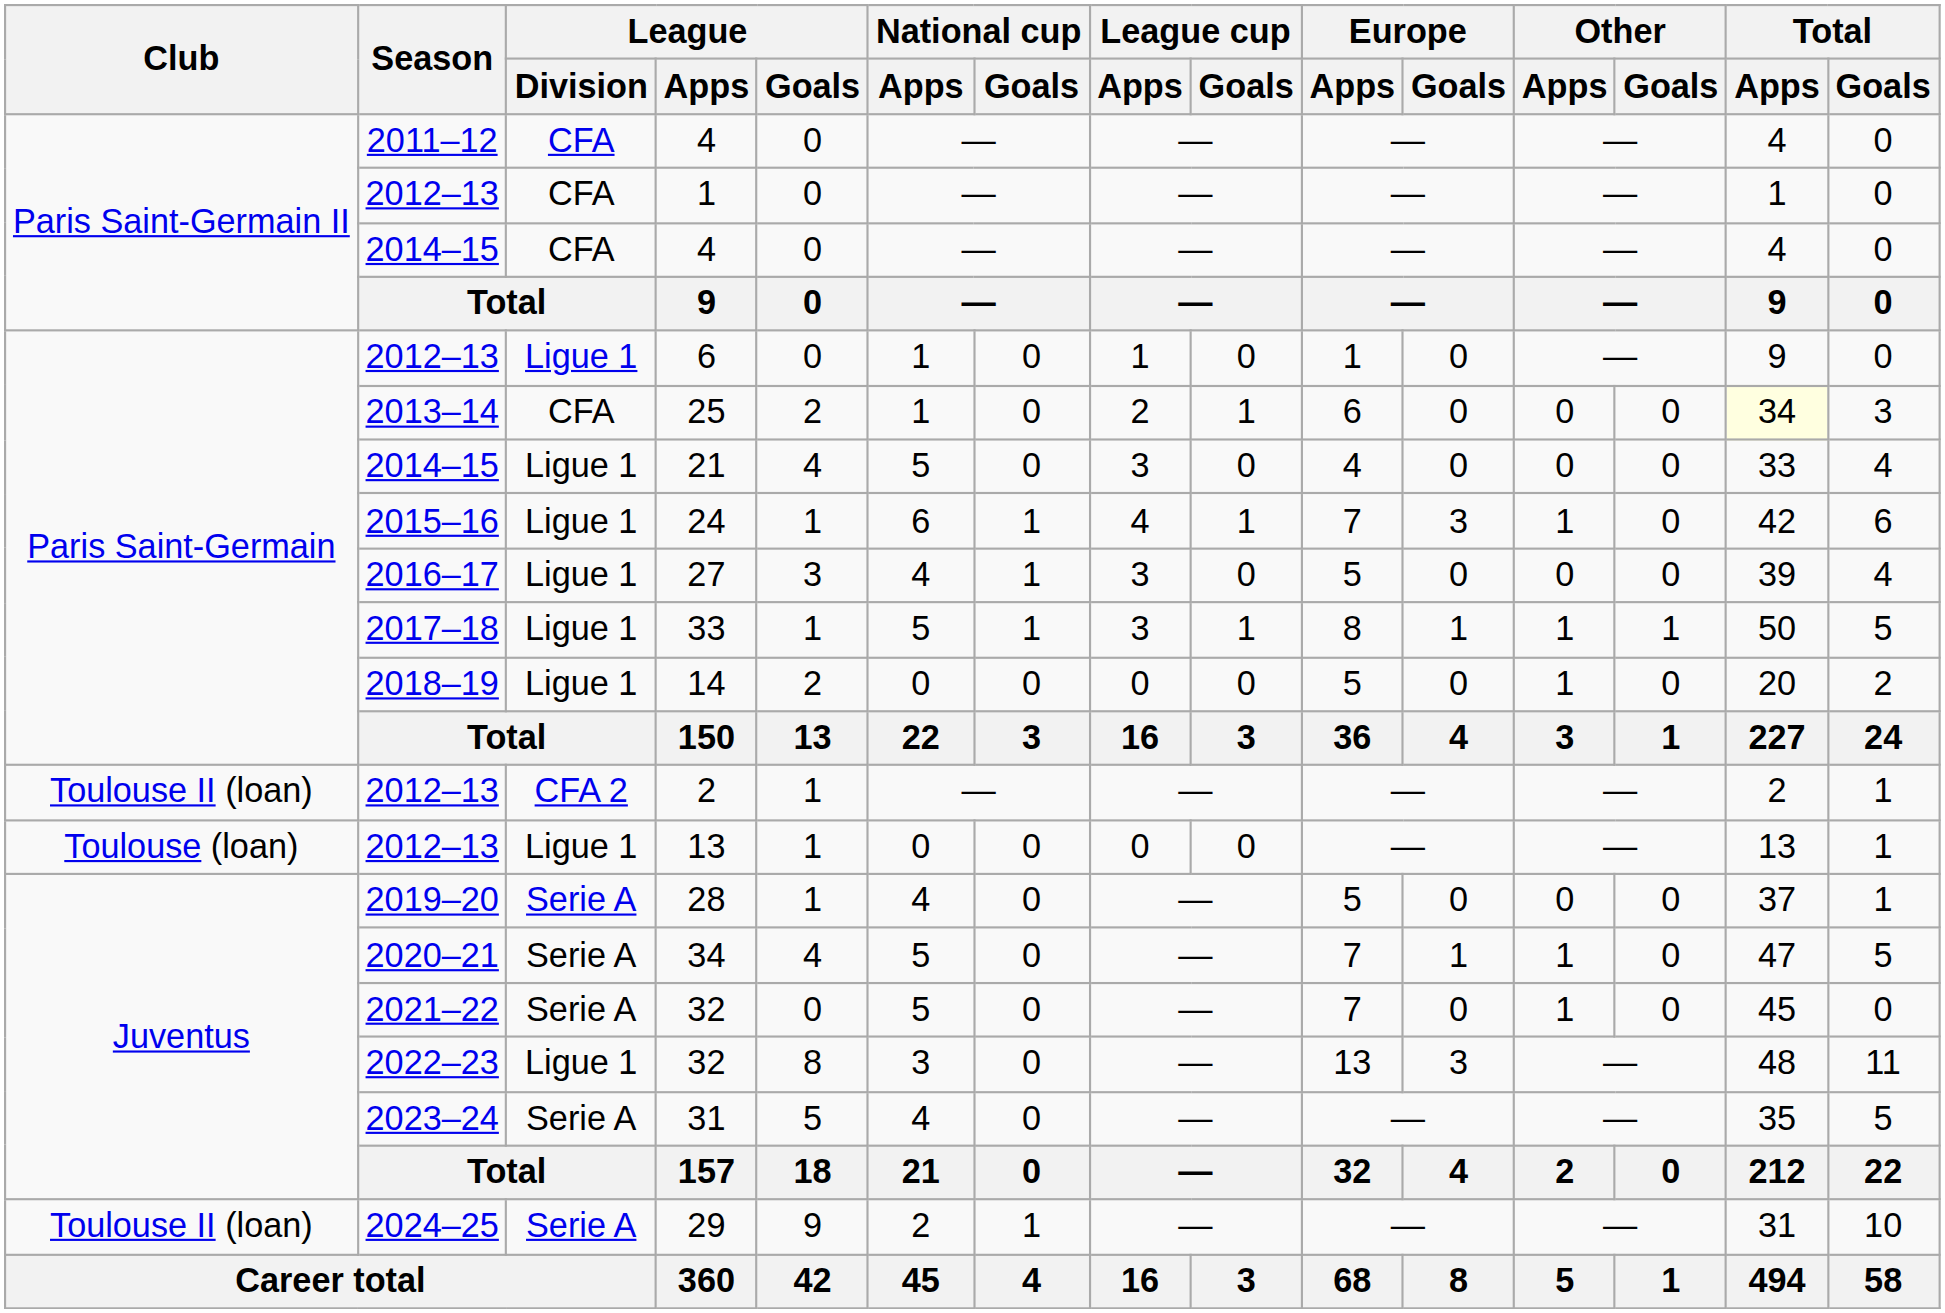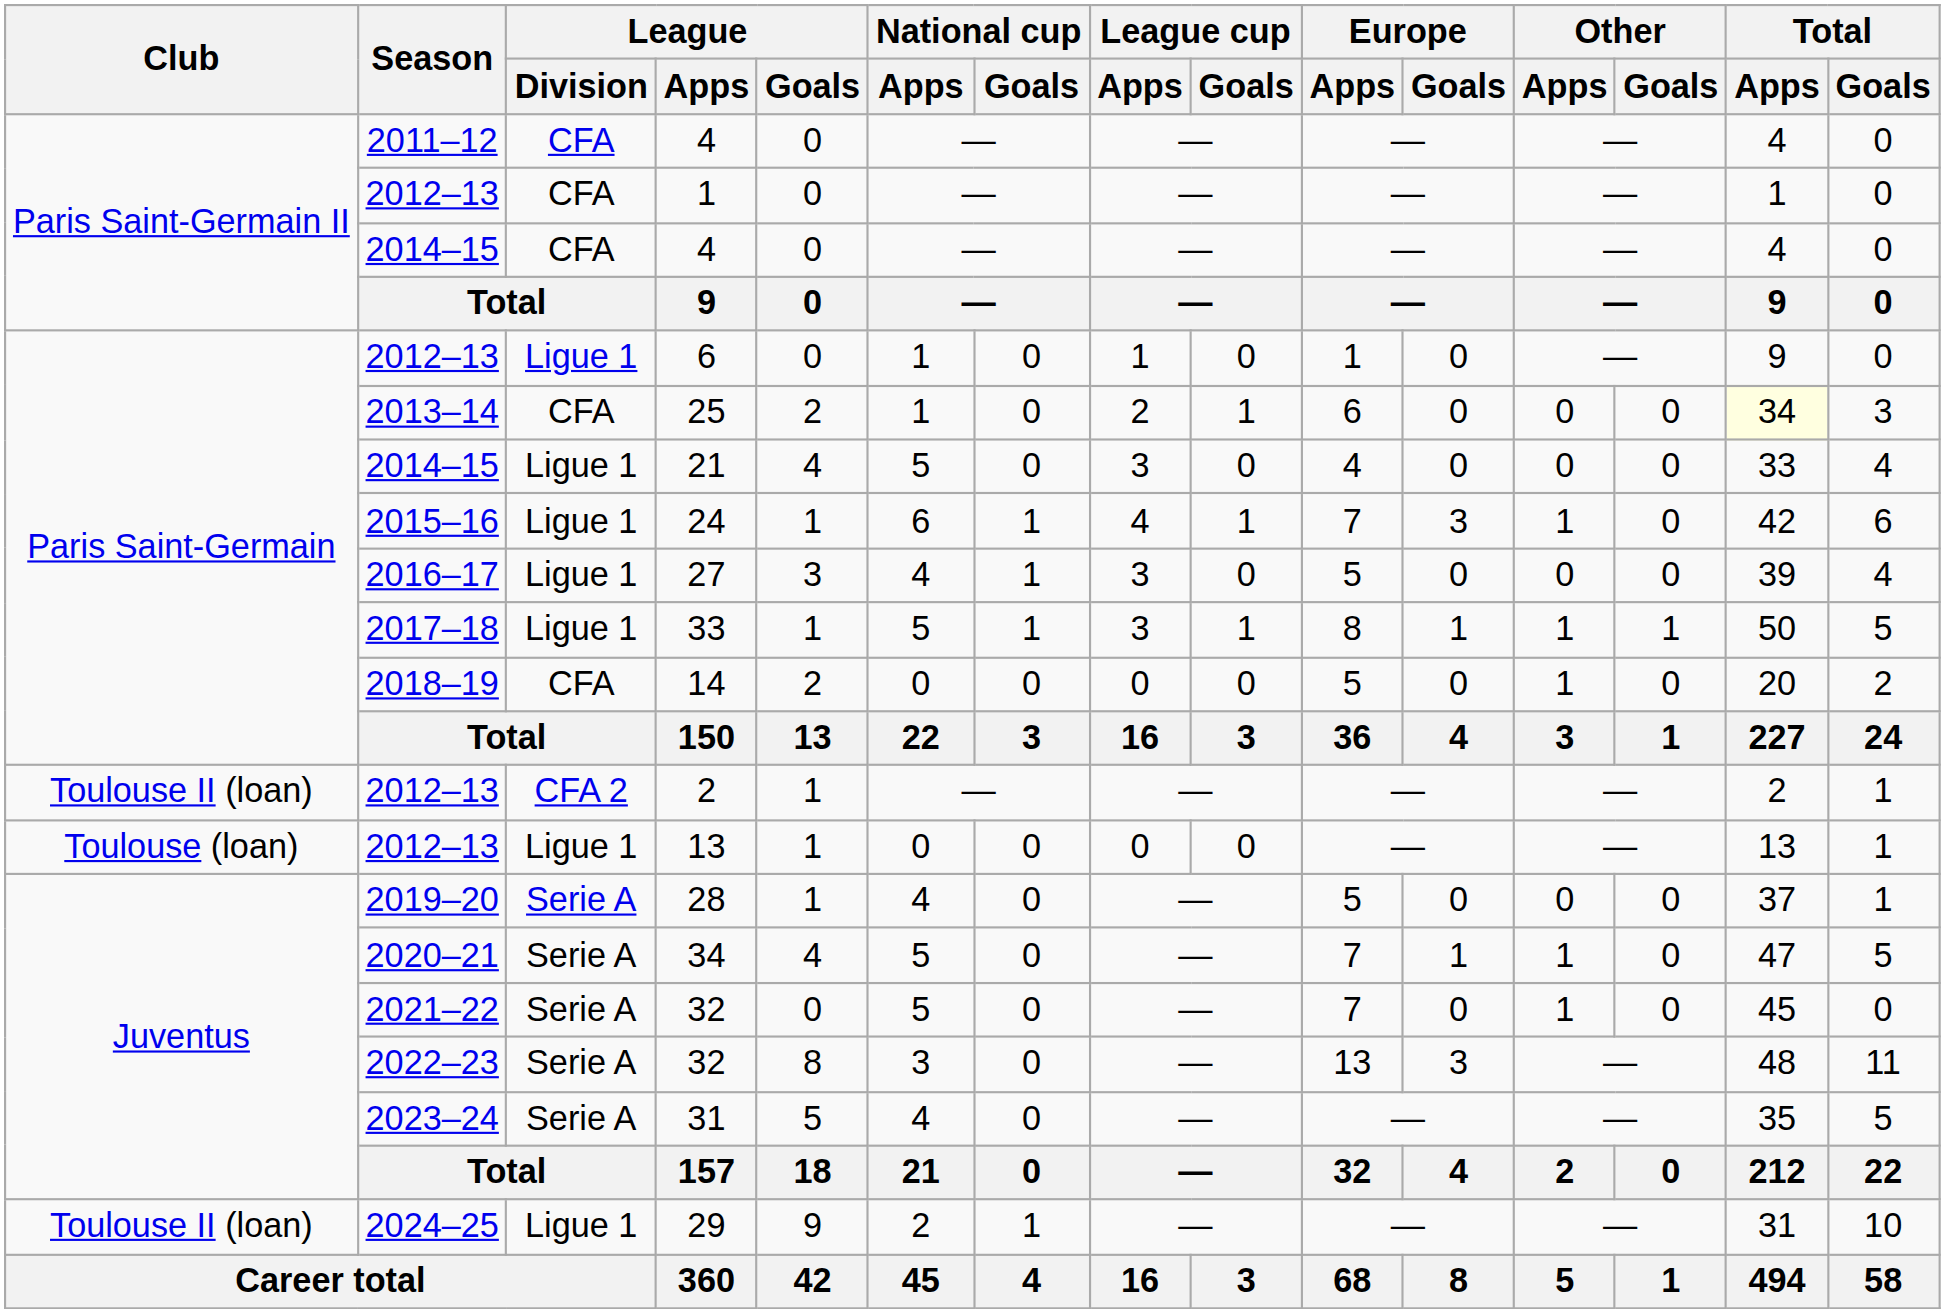14 | League / Division: Ligue 1 -> CFA
2022–23 / 32 | League / Division: Ligue 1 -> Serie A
29 | League / Division: Serie A -> Ligue 1
